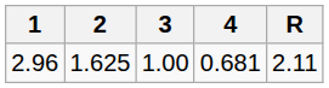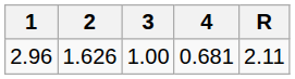2.96 | 2: 1.625 -> 1.626
